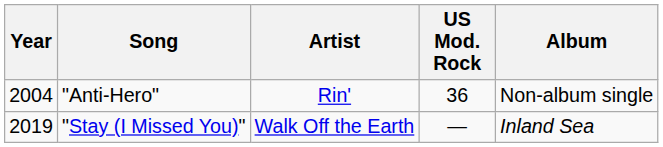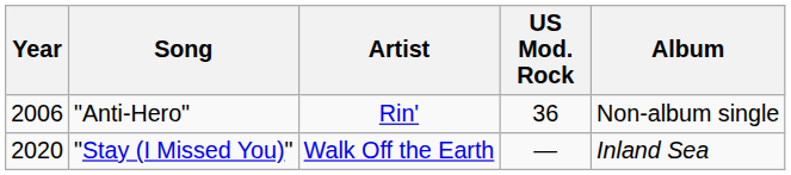"Anti-Hero" | Year: 2004 -> 2006
"Stay (I Missed You)" | Year: 2019 -> 2020
